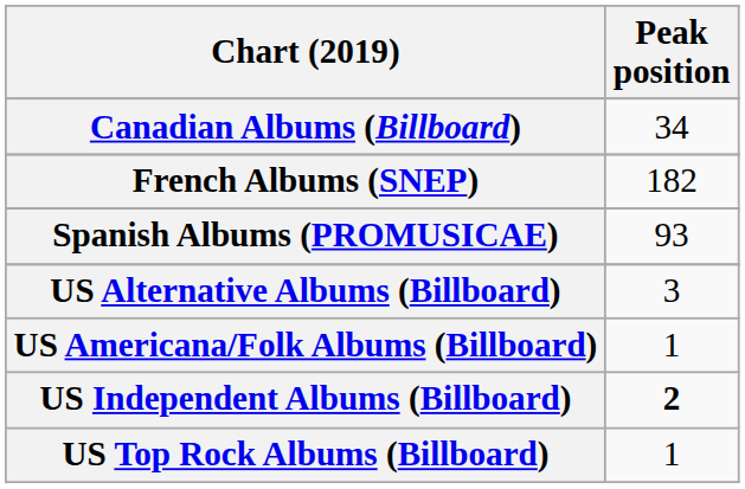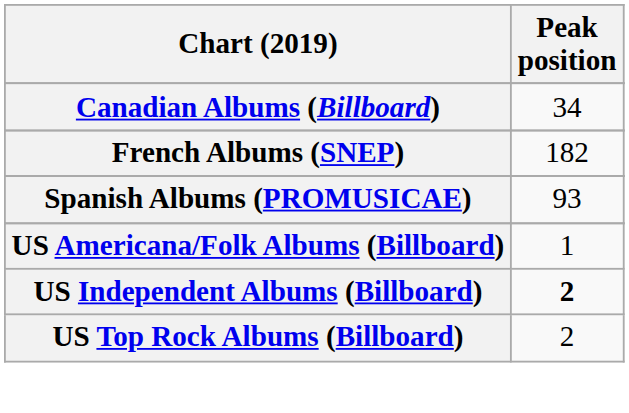- row: US Alternative Albums (Billboard) | 3
US Top Rock Albums (Billboard) | Peak position: 1 -> 2
